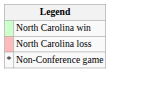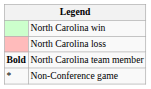+ row: Bold | North Carolina team member
